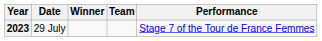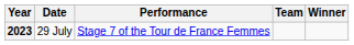columns swapped: Winner <-> Performance
